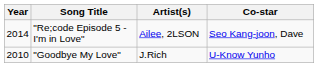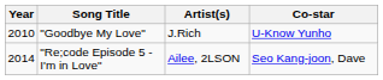rows swapped: "Goodbye My Love" <-> "Re;code Episode 5 - I'm in Love"
